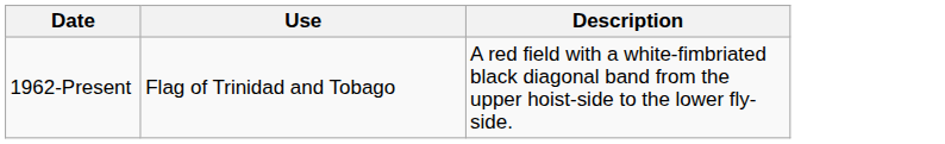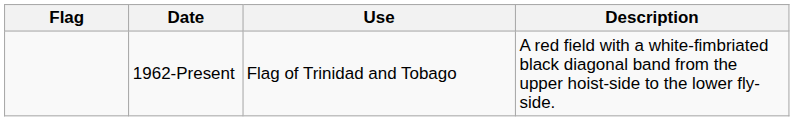+ column: Flag
